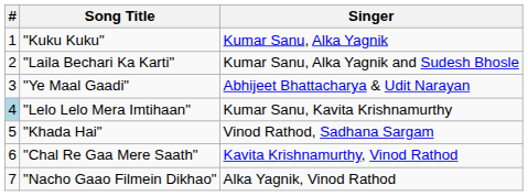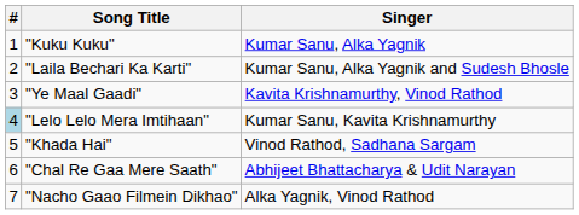"Ye Maal Gaadi" | Singer: Abhijeet Bhattacharya & Udit Narayan -> Kavita Krishnamurthy, Vinod Rathod
"Chal Re Gaa Mere Saath" | Singer: Kavita Krishnamurthy, Vinod Rathod -> Abhijeet Bhattacharya & Udit Narayan
